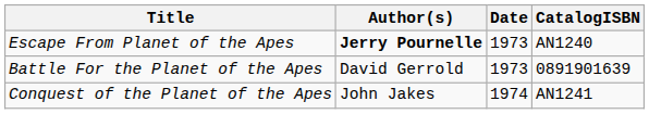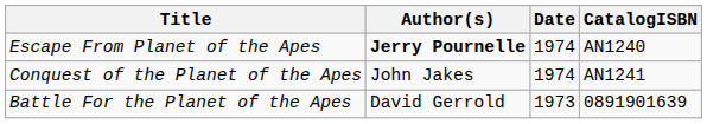Escape From Planet of the Apes | Date: 1973 -> 1974
rows swapped: Battle For the Planet of the Apes <-> Conquest of the Planet of the Apes
